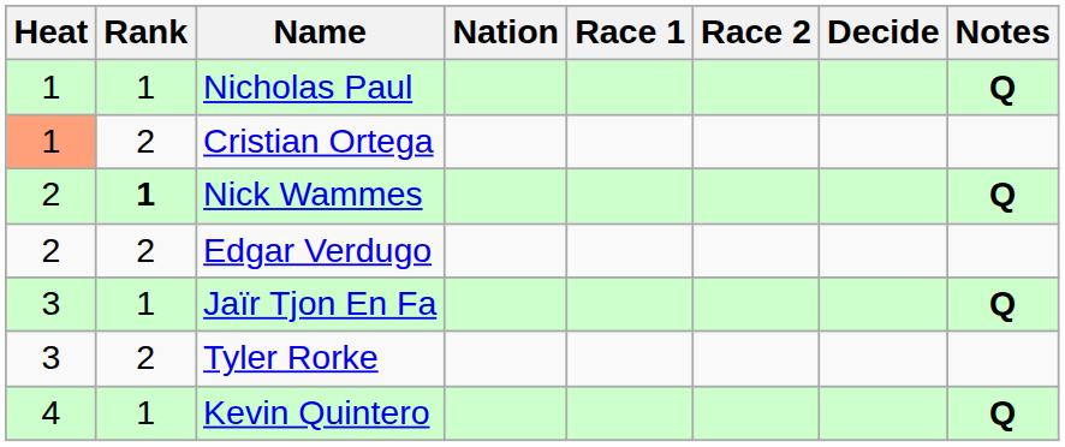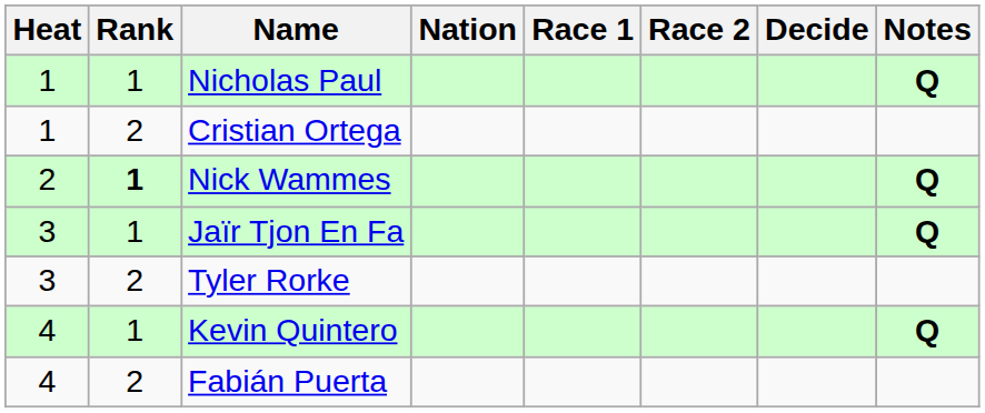Cristian Ortega | Heat: lightsalmon background -> no background
- row: 2 | 2 | Edgar Verdugo
+ row: 4 | 2 | Fabián Puerta
